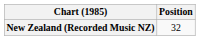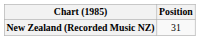New Zealand (Recorded Music NZ) | Position: 32 -> 31
